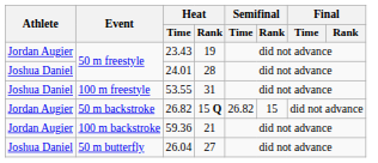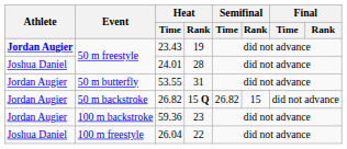23.43 | Athlete: normal -> bold
53.55 | Athlete: Joshua Daniel -> Jordan Augier
53.55 | Event: 100 m freestyle -> 50 m butterfly
59.36 | Heat / Rank: 21 -> 23
26.04 | Event: 50 m butterfly -> 100 m freestyle
26.04 | Heat / Rank: 27 -> 22
